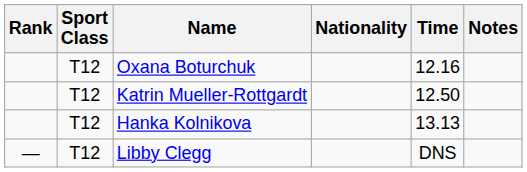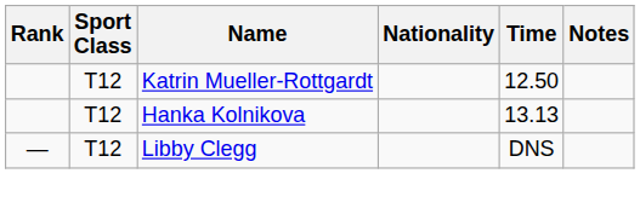- row: T12 | Oxana Boturchuk | 12.16
